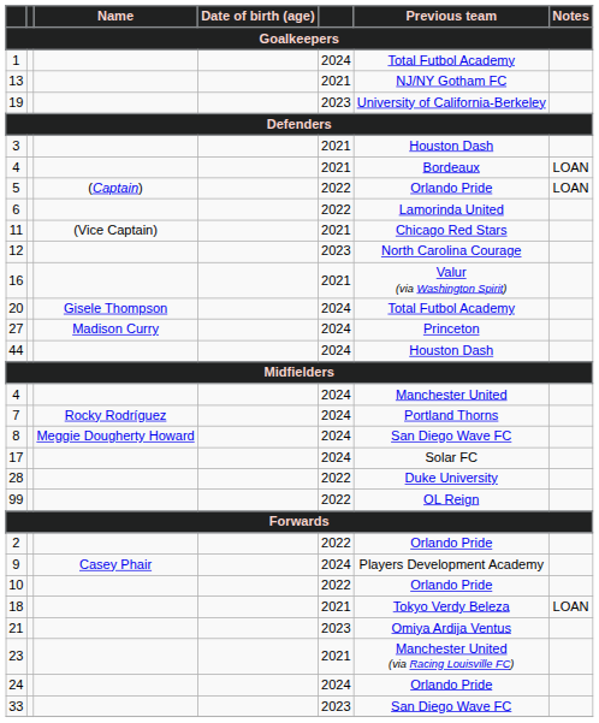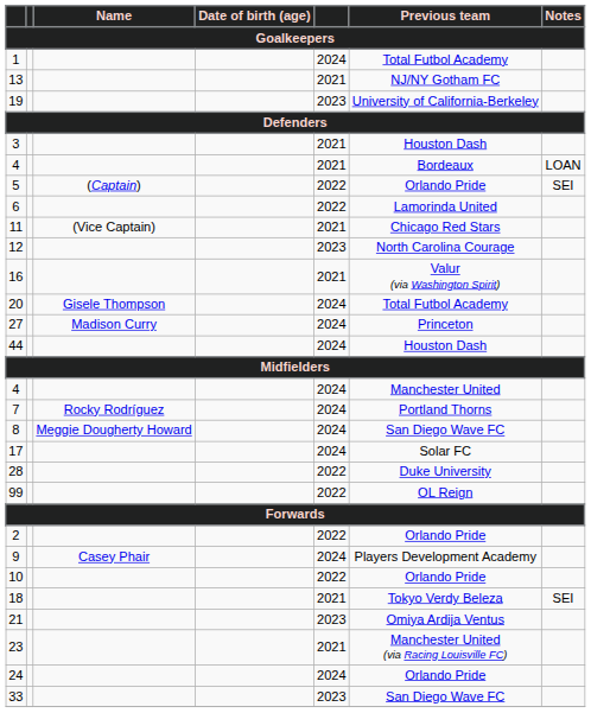5 | Notes: LOAN -> SEI
18 | Notes: LOAN -> SEI
